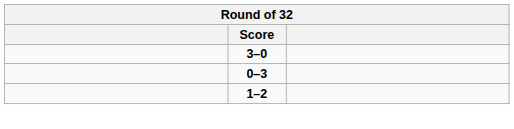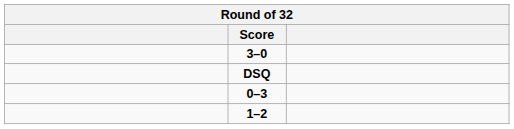+ row: DSQ
